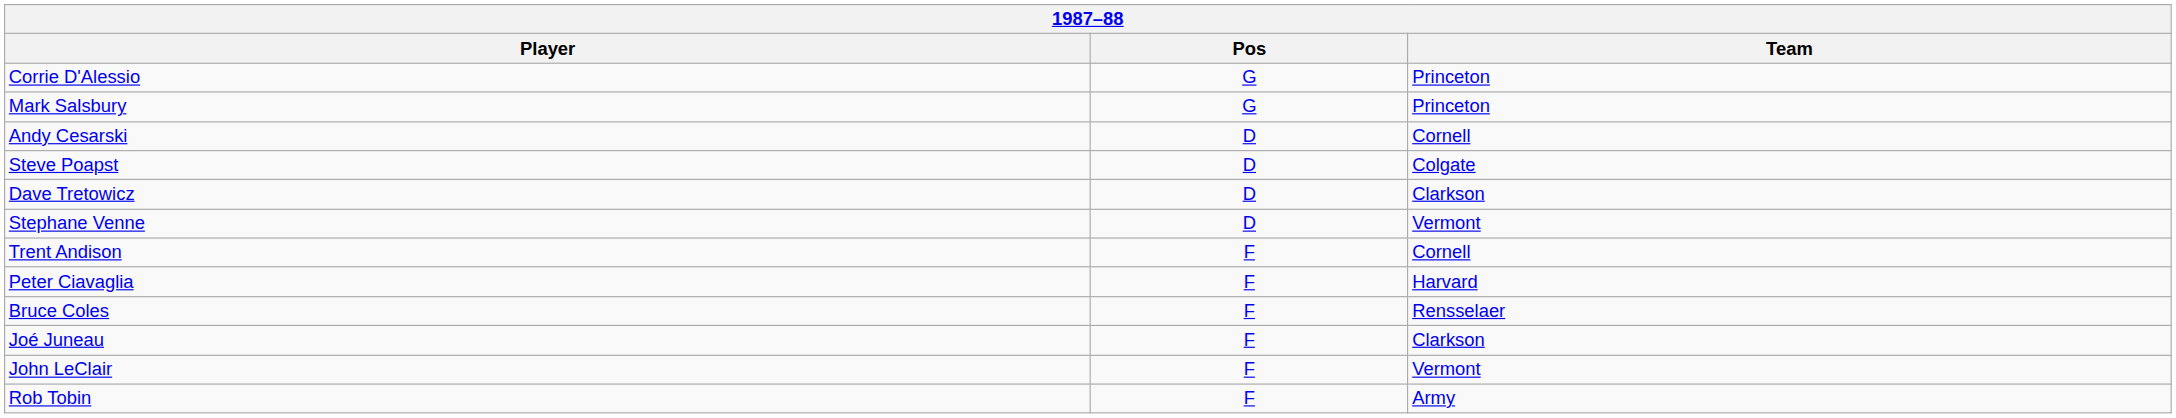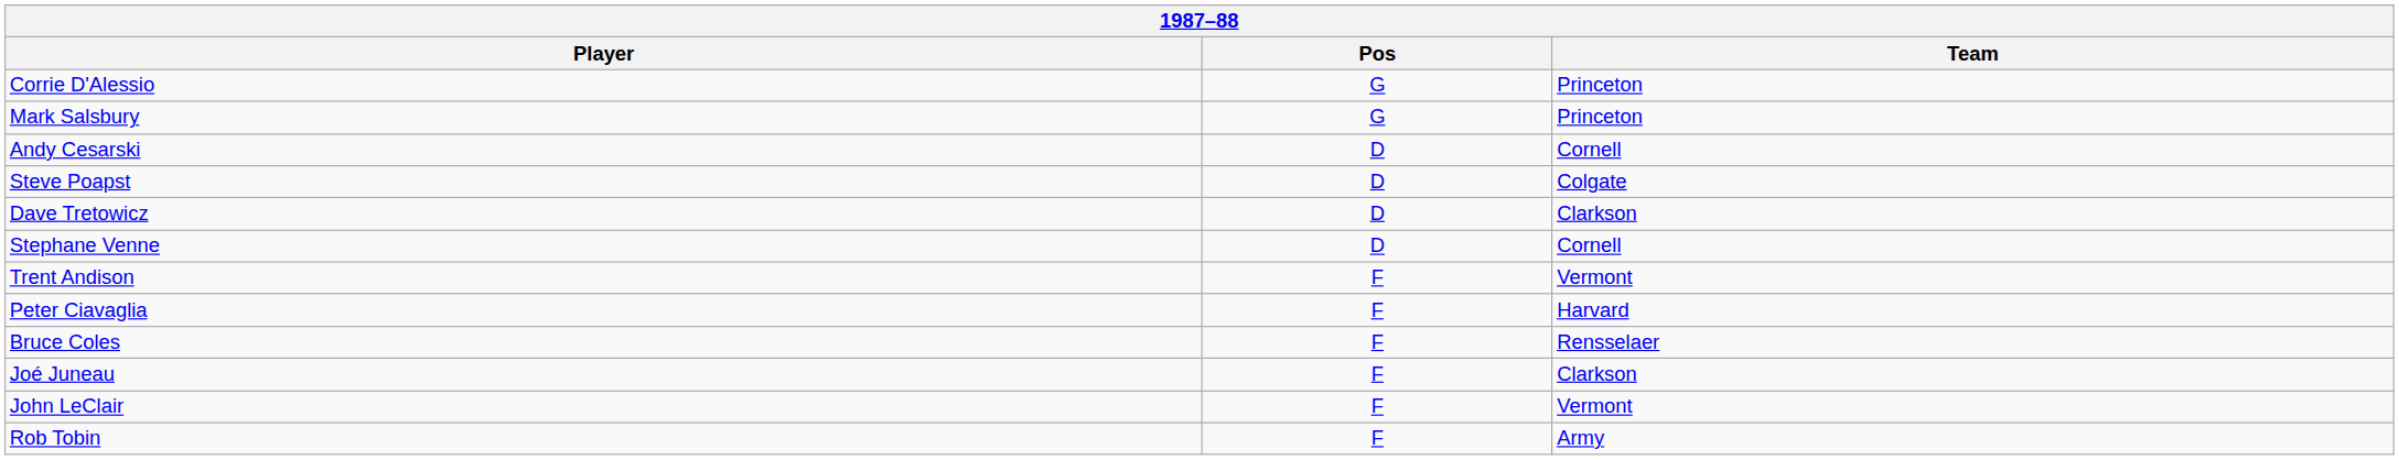Stephane Venne | Team: Vermont -> Cornell
Trent Andison | Team: Cornell -> Vermont
